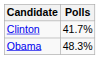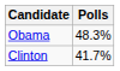rows swapped: Obama <-> Clinton
